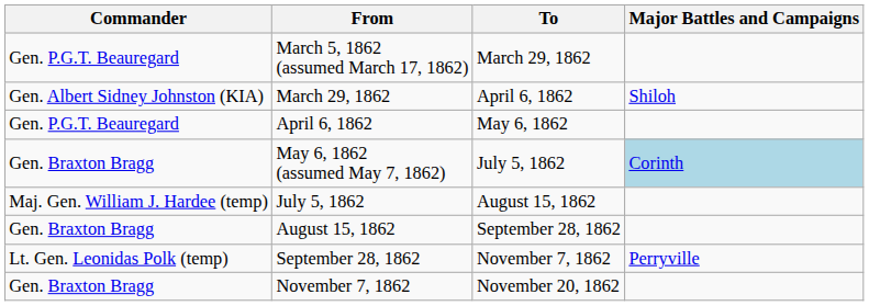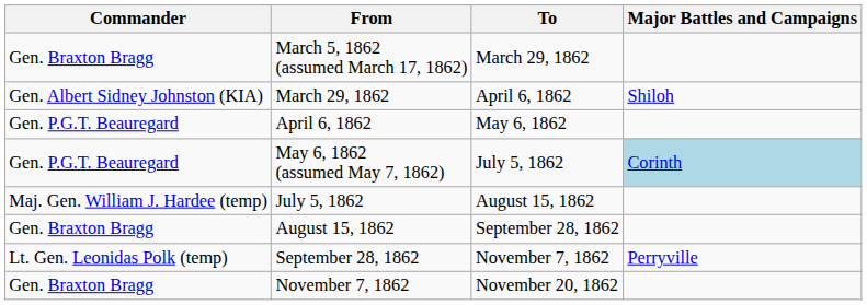March 5, 1862 (assumed March 17, 1862) | Commander: Gen. P.G.T. Beauregard -> Gen. Braxton Bragg
May 6, 1862 (assumed May 7, 1862) | Commander: Gen. Braxton Bragg -> Gen. P.G.T. Beauregard
